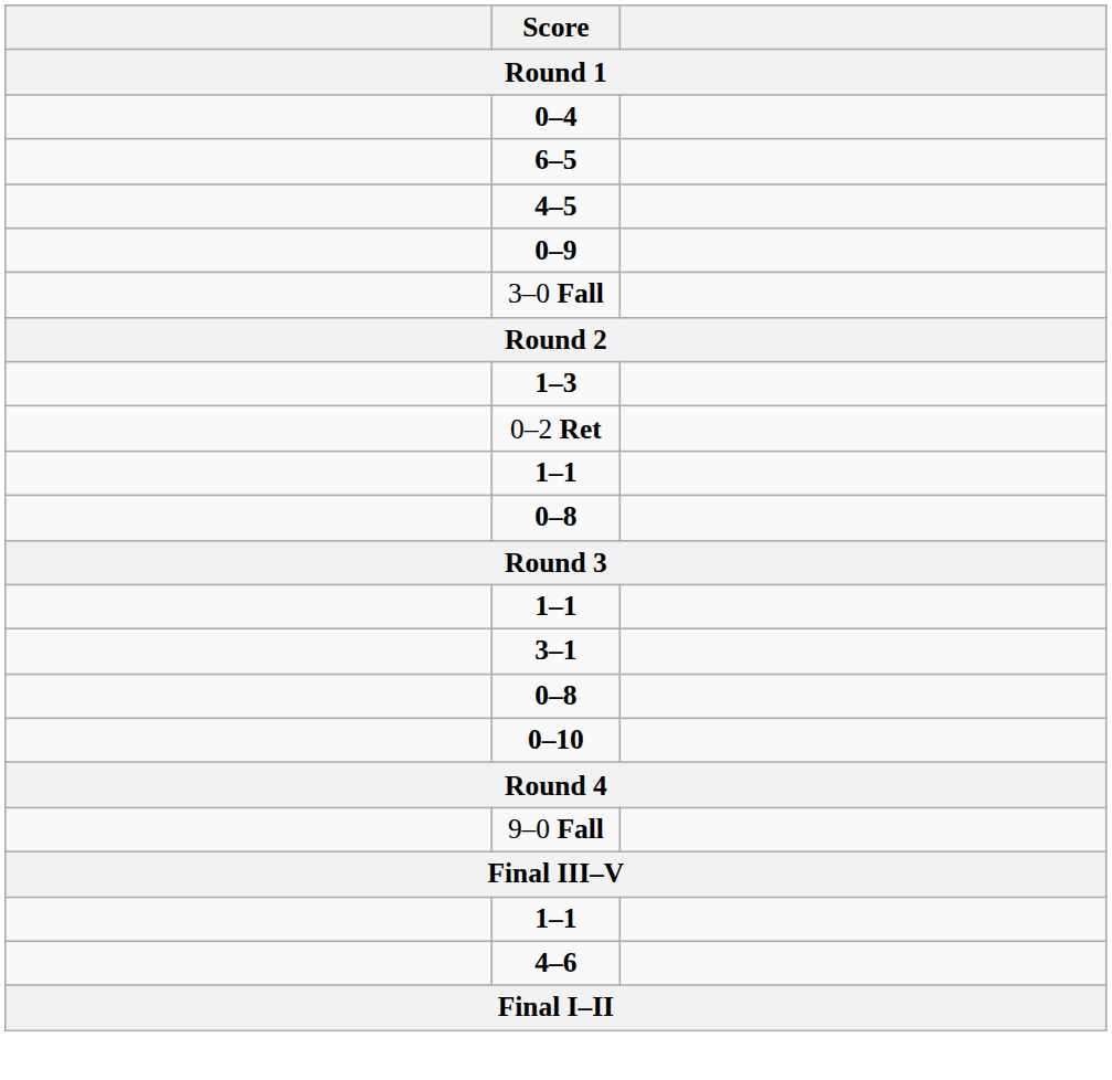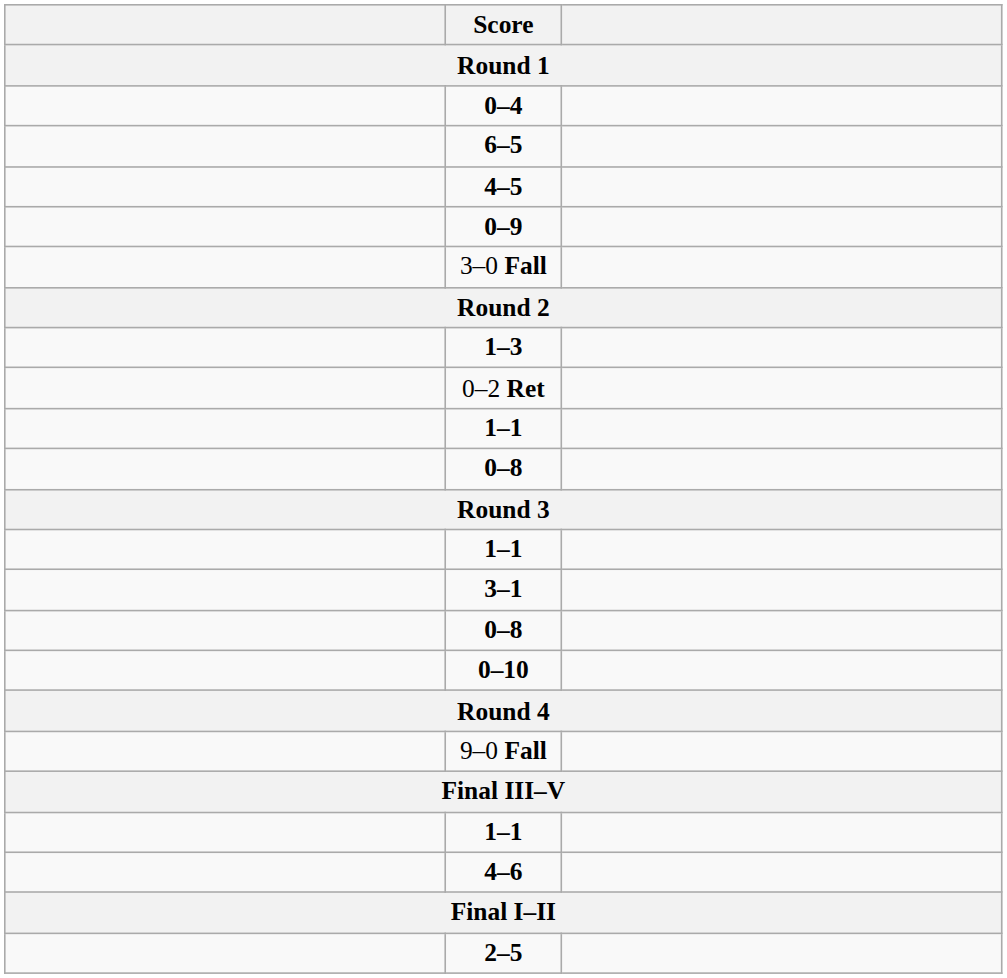+ row: 2–5
